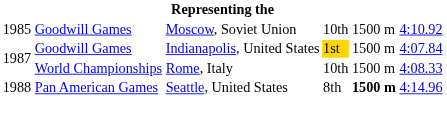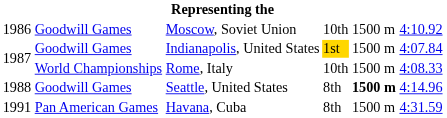Moscow, Soviet Union | column 1: 1985 -> 1986
Seattle, United States | column 2: Pan American Games -> Goodwill Games
+ row: 1991 | Pan American Games | Havana, Cuba | 8th | 1500 m | 4:31.59
